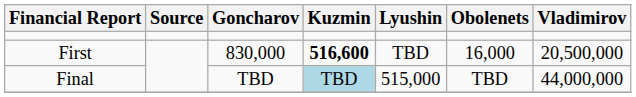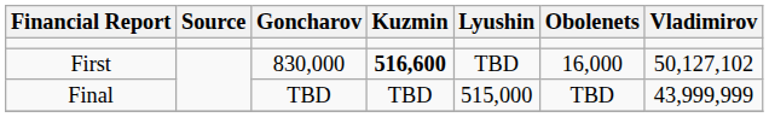First | Vladimirov: 20,500,000 -> 50,127,102
Final | Kuzmin: lightblue background -> no background
Final | Vladimirov: 44,000,000 -> 43,999,999
